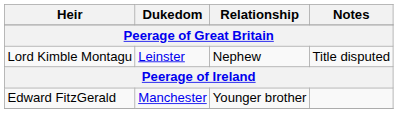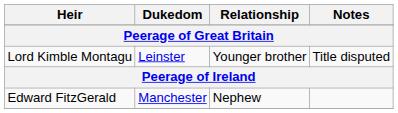Lord Kimble Montagu | Relationship: Nephew -> Younger brother
Edward FitzGerald | Relationship: Younger brother -> Nephew
